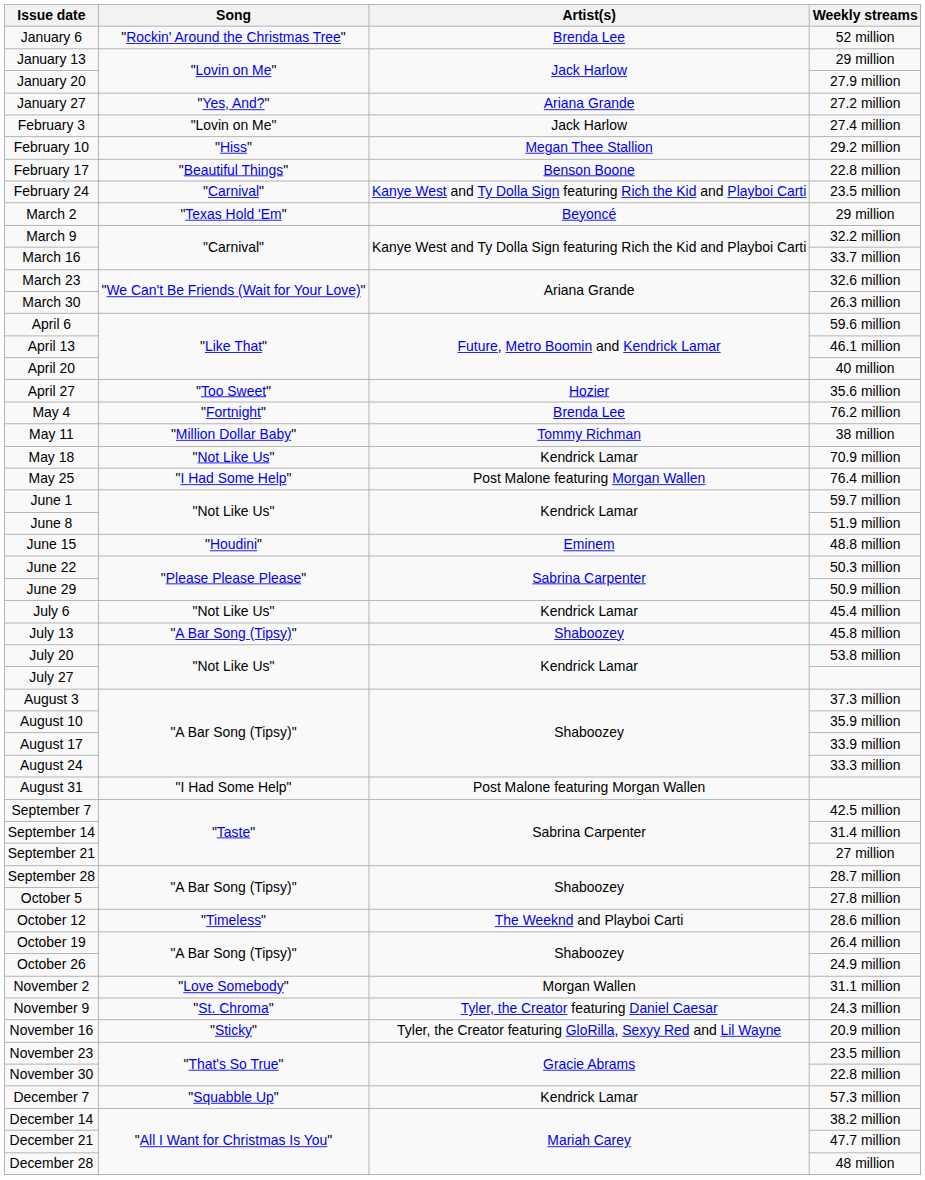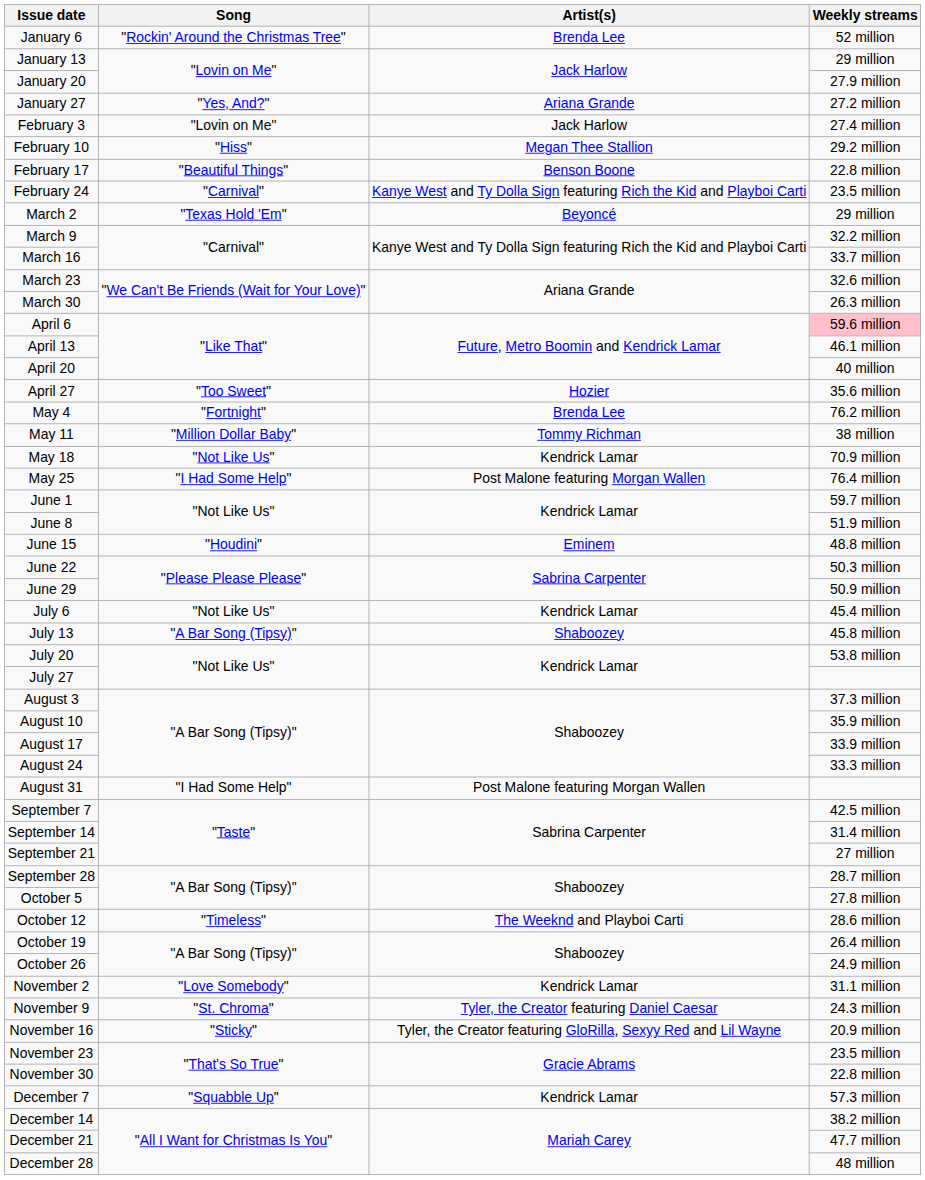April 6 | Weekly streams: no background -> pink background
November 2 | Artist(s): Morgan Wallen -> Kendrick Lamar
